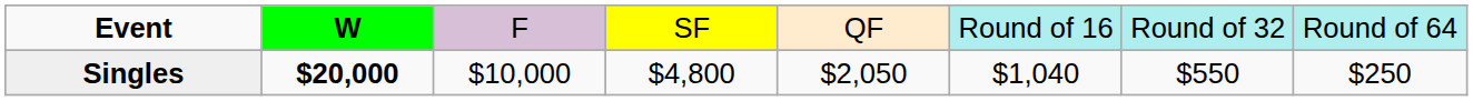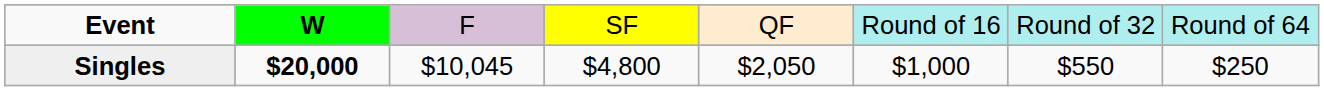Singles | column 3: $10,000 -> $10,045
Singles | column 6: $1,040 -> $1,000
